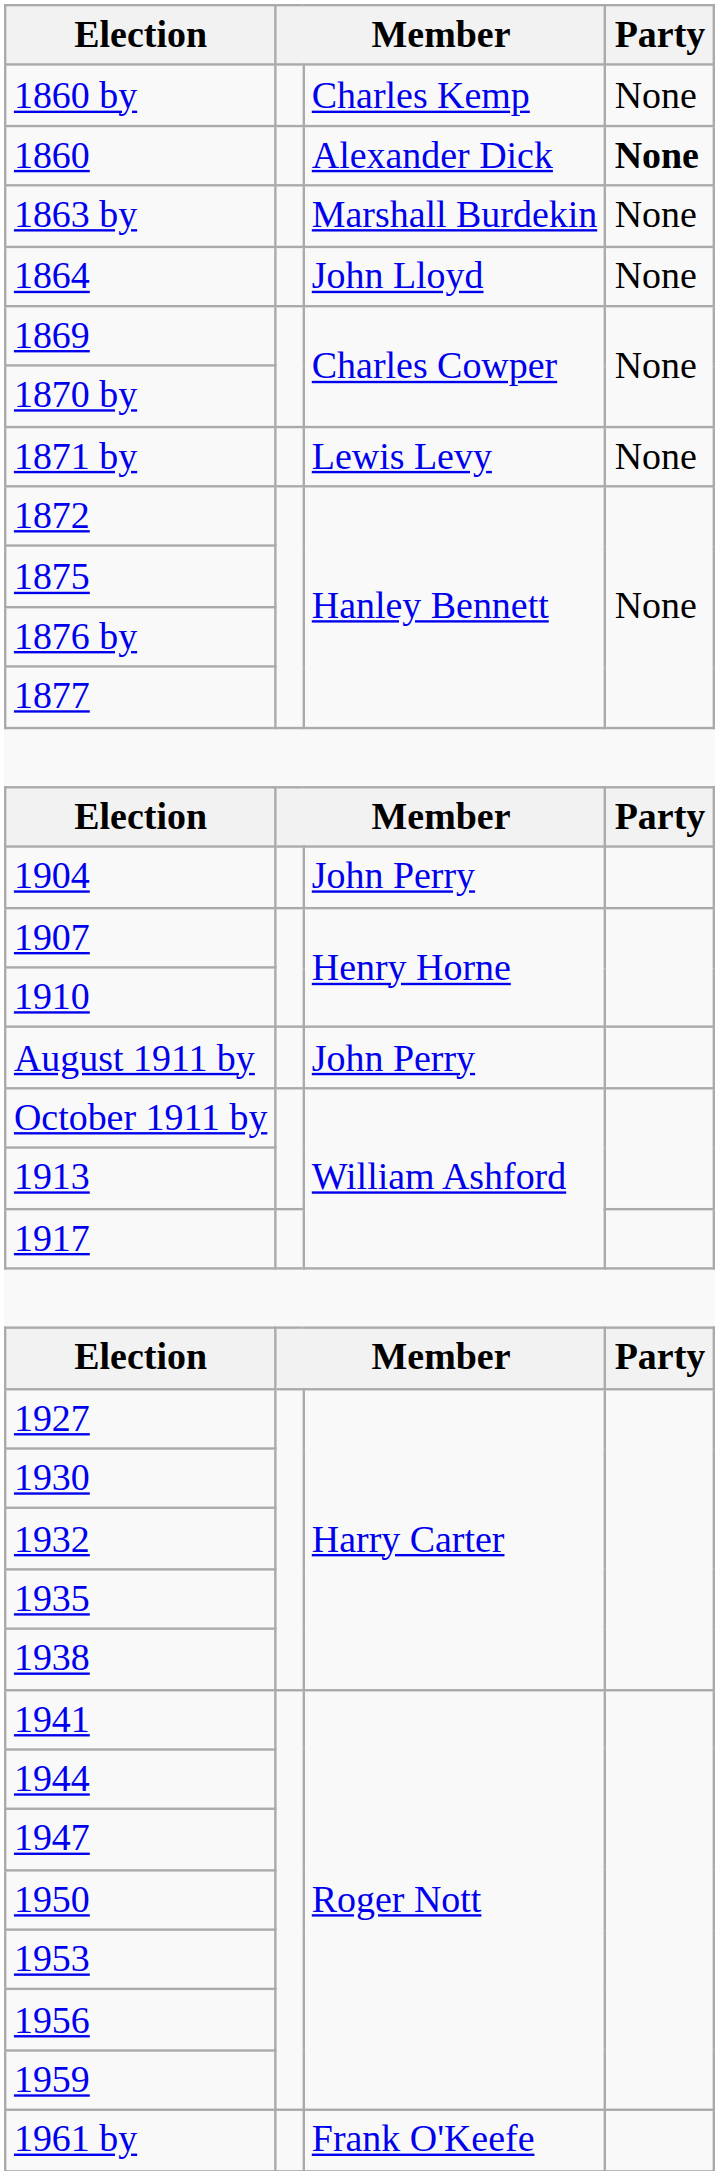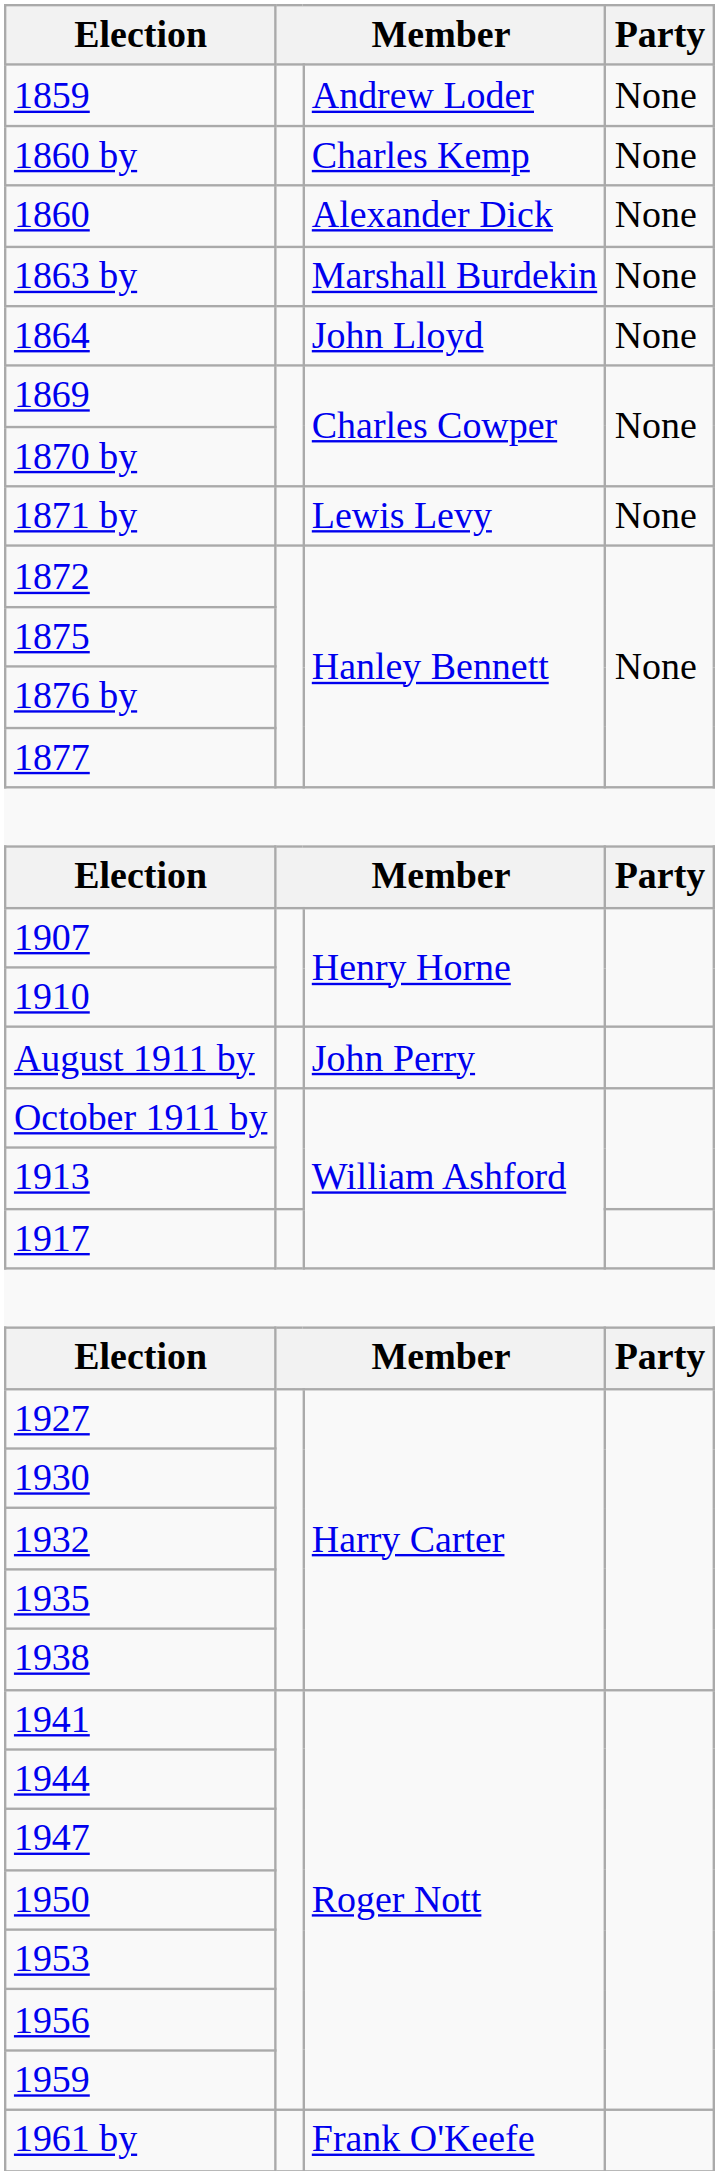+ row: 1859 | Andrew Loder | None
1860 | Party: bold -> normal
- row: 1904 | John Perry
